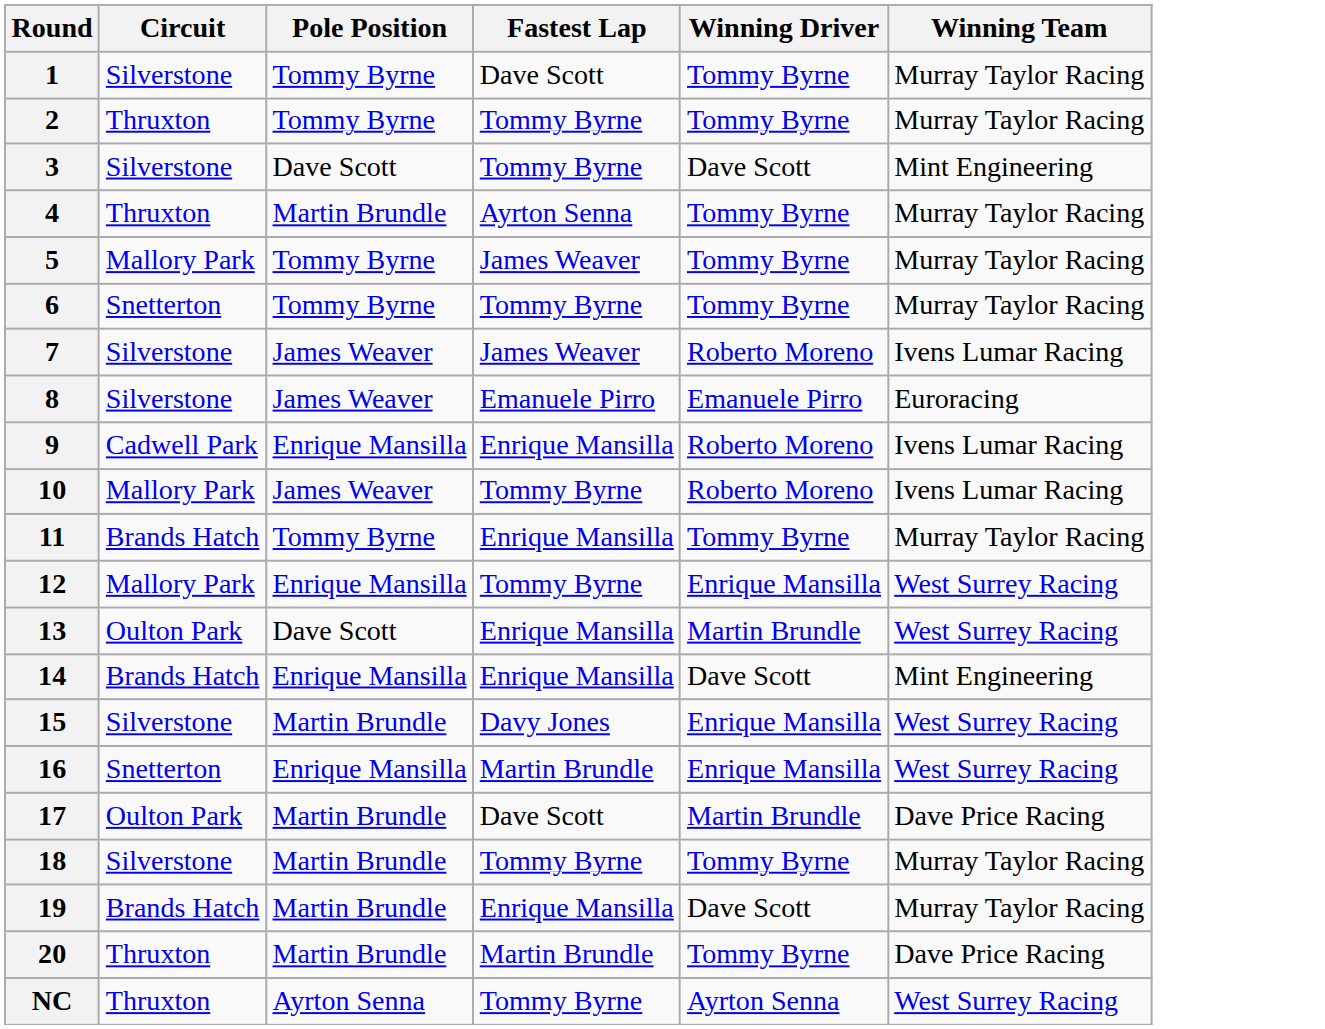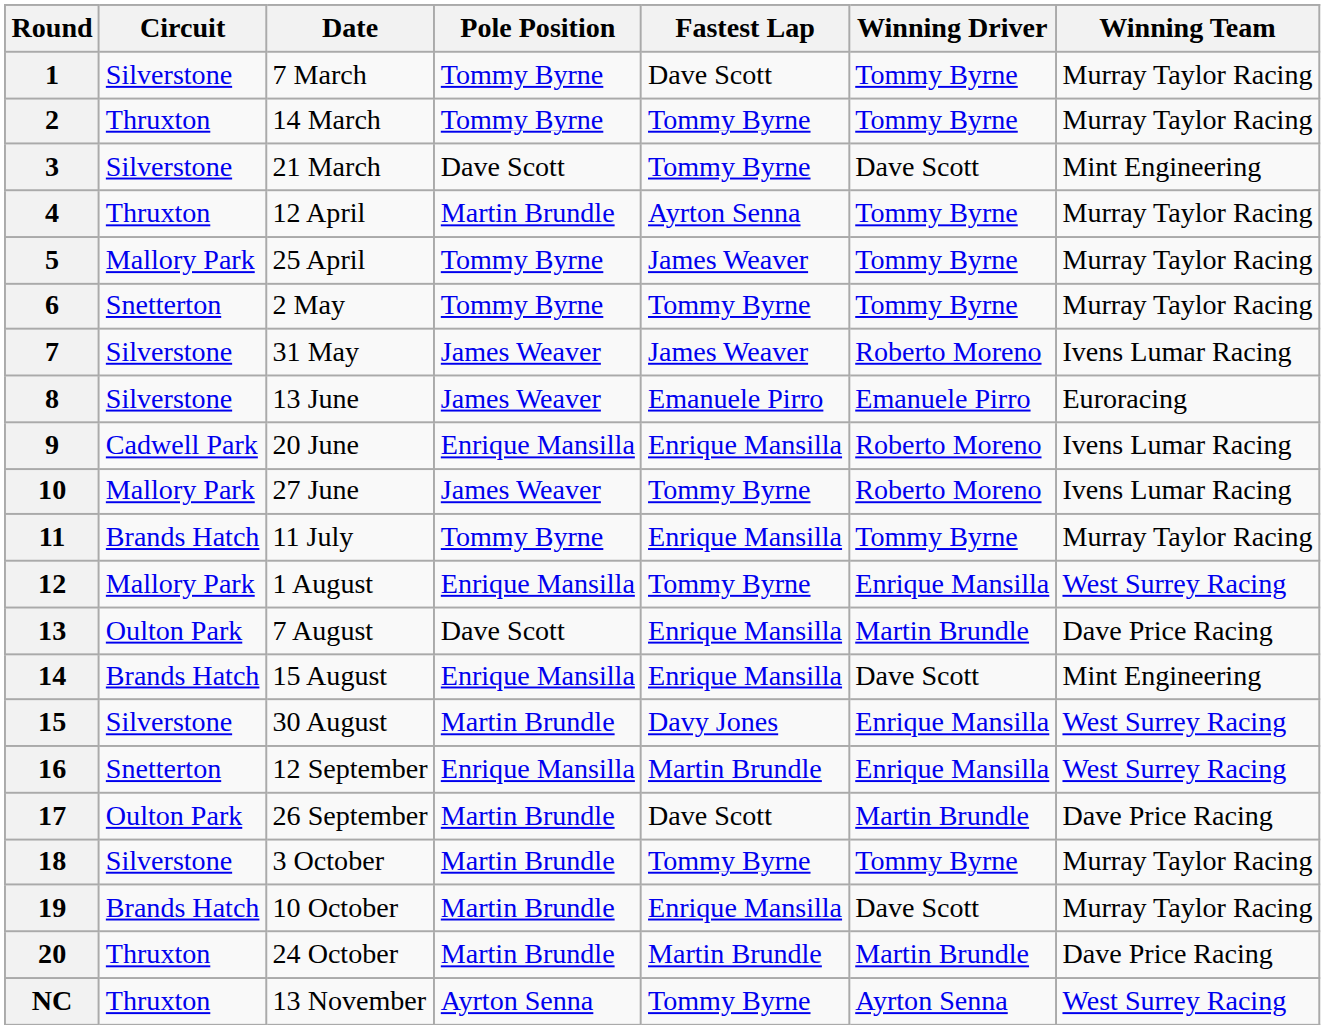+ column: Date | 7 March | 14 March | 21 March | 12 April | 25 April | 2 May | 31 May | 13 June | 20 June | 27 June | 11 July | 1 August | 7 August | 15 August | 30 August | 12 September | 26 September | 3 October | 10 October | 24 October | 13 November
13 | Winning Team: West Surrey Racing -> Dave Price Racing
20 | Winning Driver: Tommy Byrne -> Martin Brundle
